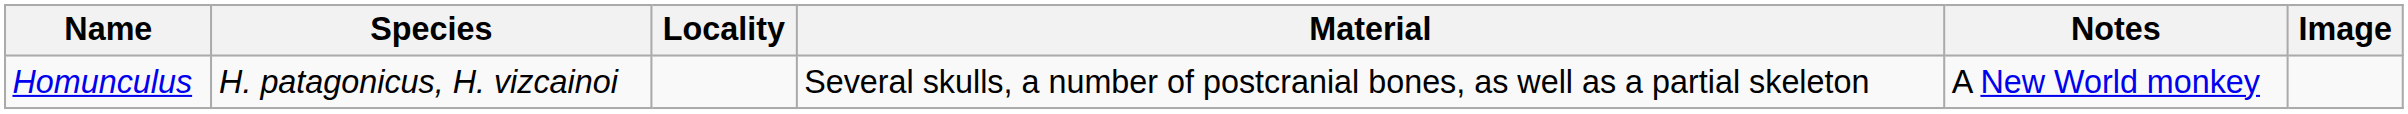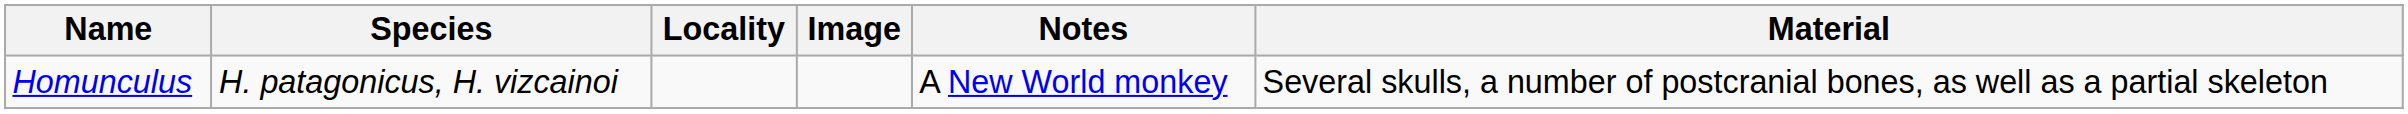columns swapped: Material <-> Image
